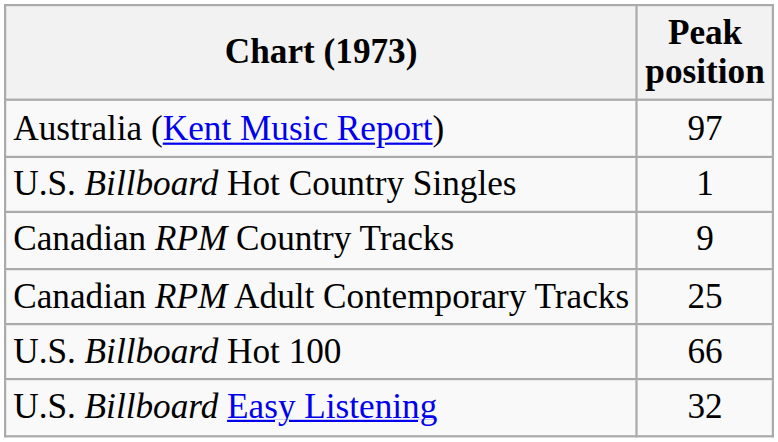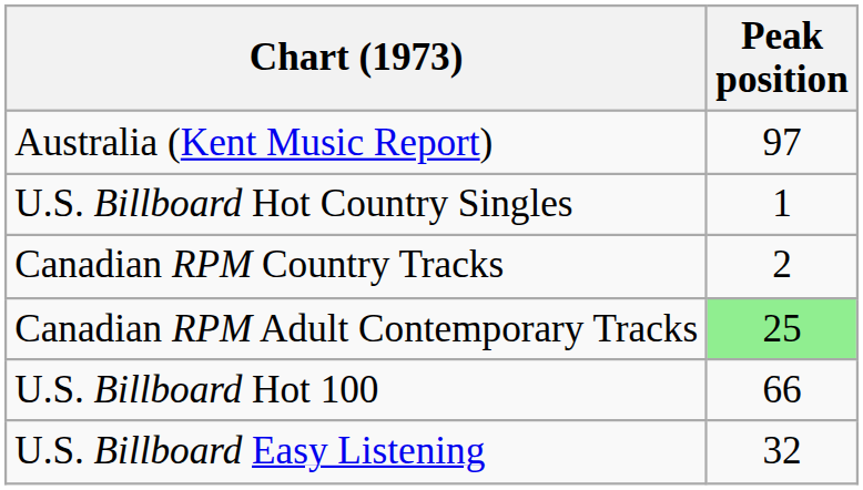Canadian RPM Country Tracks | Peak position: 9 -> 2
Canadian RPM Adult Contemporary Tracks | Peak position: no background -> lightgreen background
